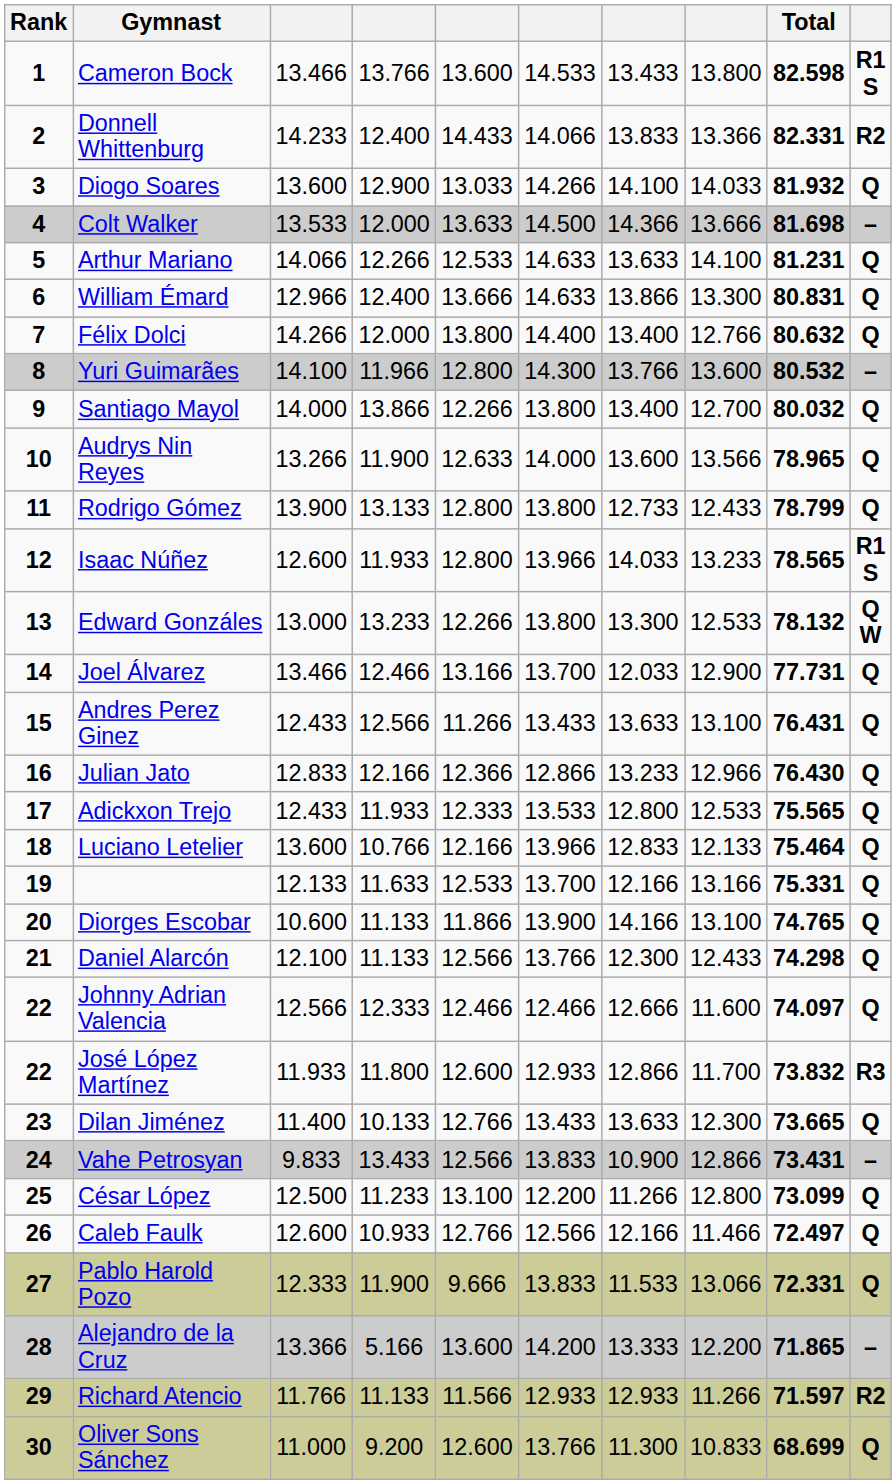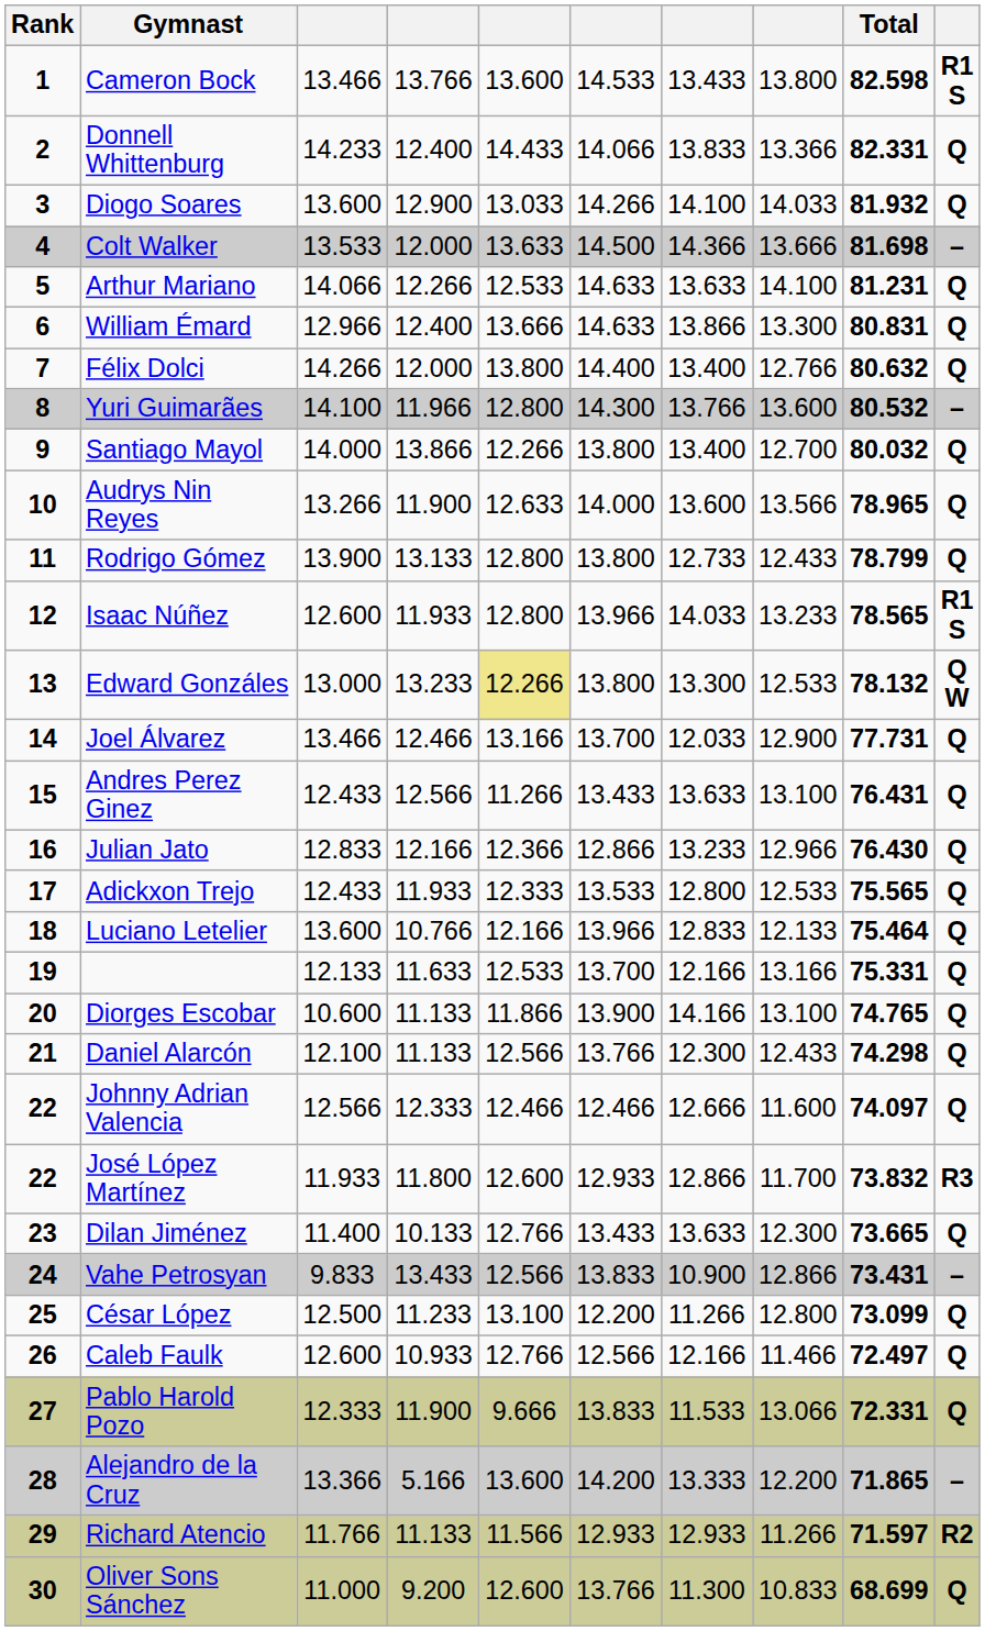Donnell Whittenburg | column 10: R2 -> Q
Edward Gonzáles | column 5: no background -> khaki background
